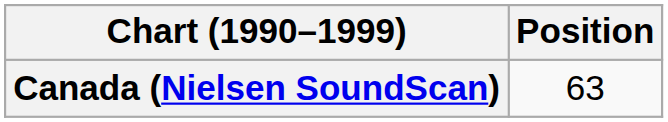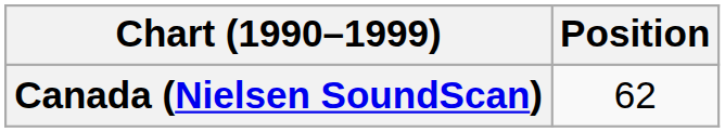Canada (Nielsen SoundScan) | Position: 63 -> 62
